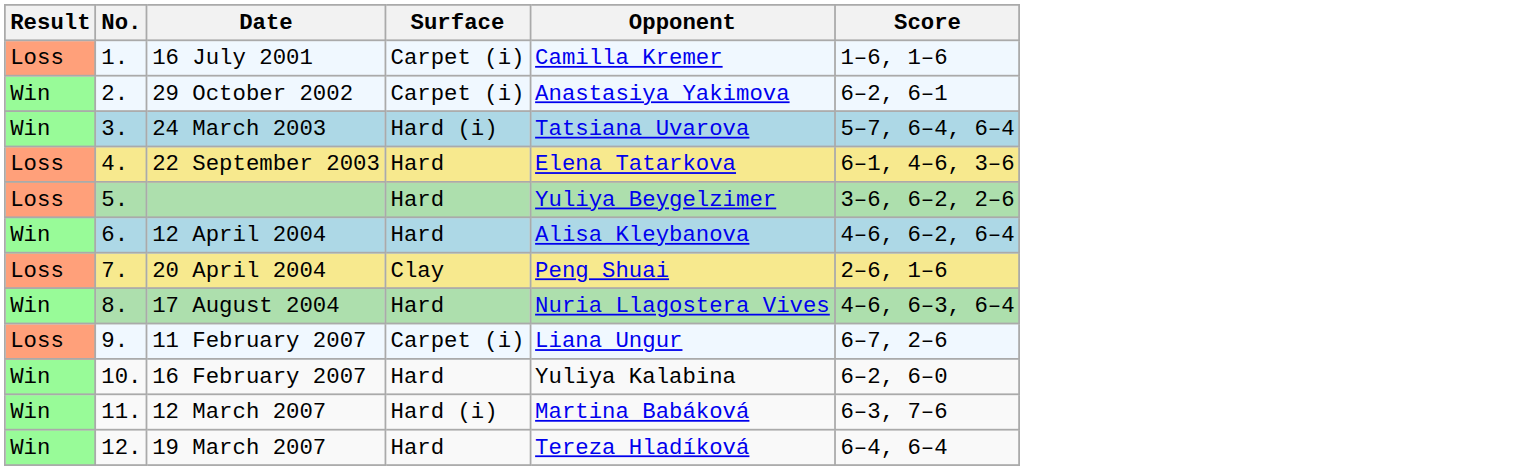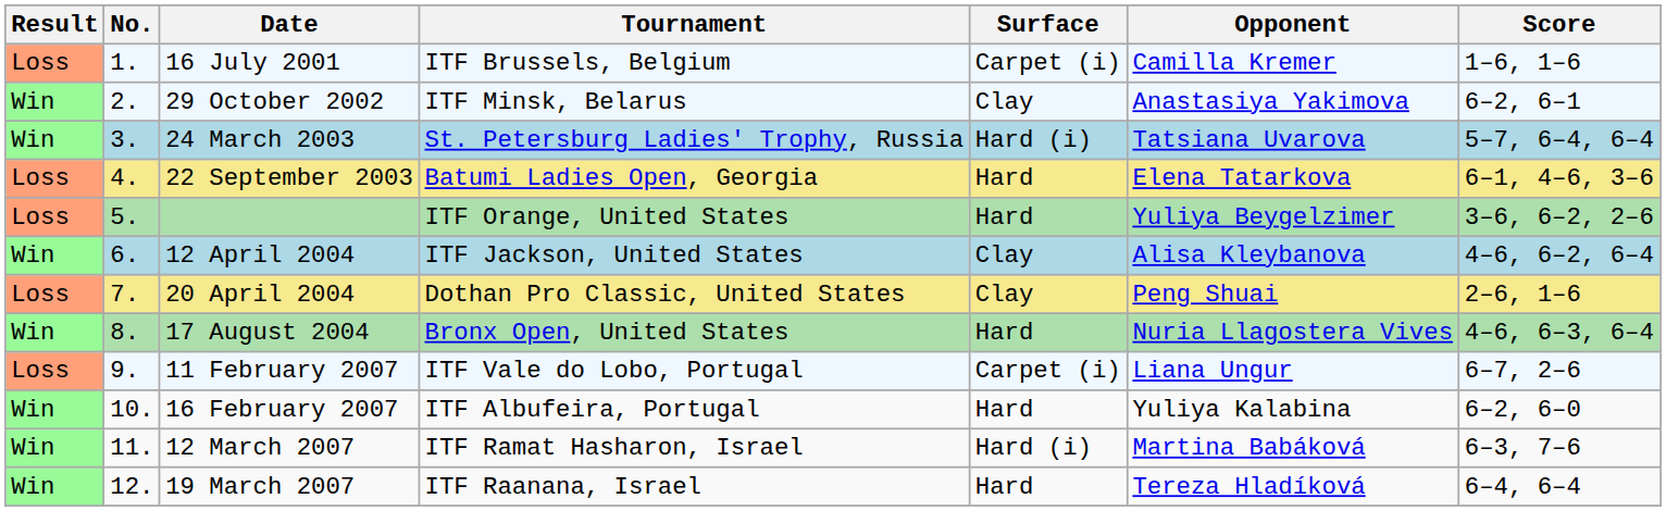+ column: Tournament | ITF Brussels, Belgium | ITF Minsk, Belarus | St. Petersburg Ladies' Trophy, Russia | Batumi Ladies Open, Georgia | ITF Orange, United States | ITF Jackson, United States | Dothan Pro Classic, United States | Bronx Open, United States | ITF Vale do Lobo, Portugal | ITF Albufeira, Portugal | ITF Ramat Hasharon, Israel | ITF Raanana, Israel
29 October 2002 | Surface: Carpet (i) -> Clay
12 April 2004 | Surface: Hard -> Clay
